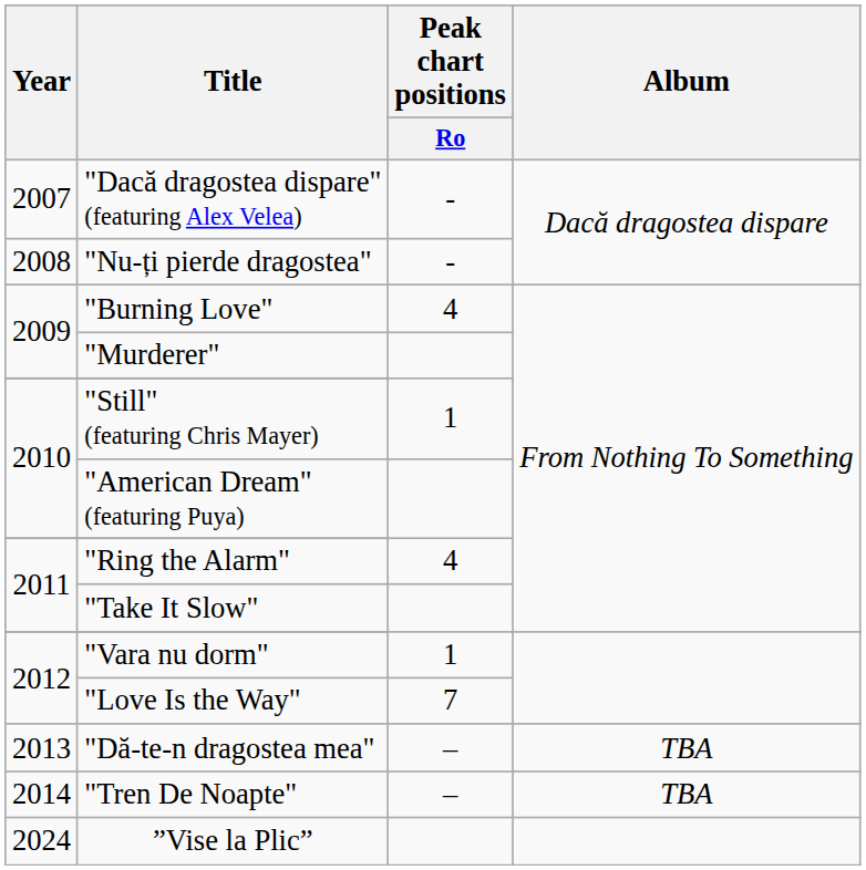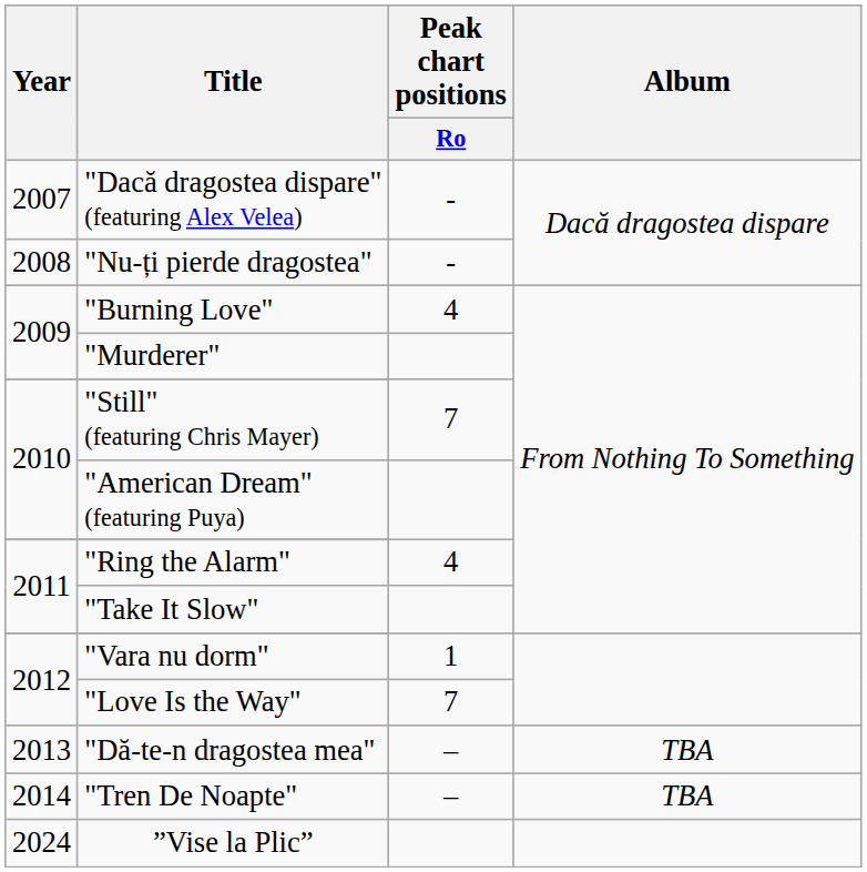"Still" (featuring Chris Mayer) | Peak chart positions / Ro: 1 -> 7
